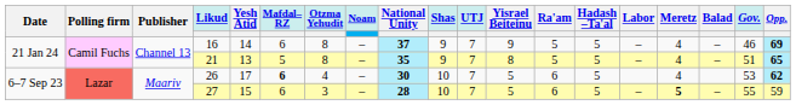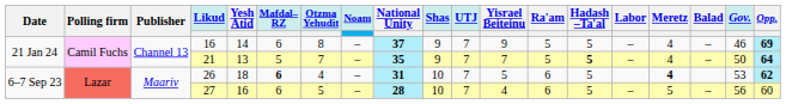21 | Otzma Yehudit: 8 -> 7
21 | Yisrael Beiteinu: 8 -> 7
21 | Hadash –Ta'al: normal -> bold
21 | Gov.: 51 -> 50
21 | Opp.: 65 -> 64
26 | Yesh Atid: 17 -> 18
26 | National Unity: 30 -> 31
26 | Meretz: normal -> bold
27 | Yesh Atid: 15 -> 16
27 | Otzma Yehudit: 3 -> 5
27 | Yisrael Beiteinu: 5 -> 4
27 | Meretz: bold -> normal
27 | Gov.: 55 -> 56
27 | Opp.: 59 -> 60
